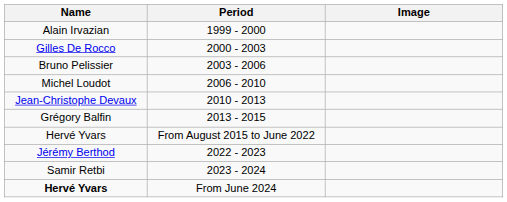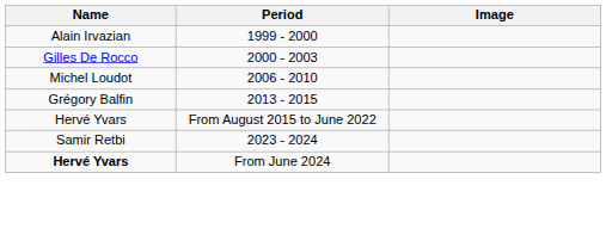- row: Bruno Pelissier | 2003 - 2006
- row: Jean-Christophe Devaux | 2010 - 2013
- row: Jérémy Berthod | 2022 - 2023
